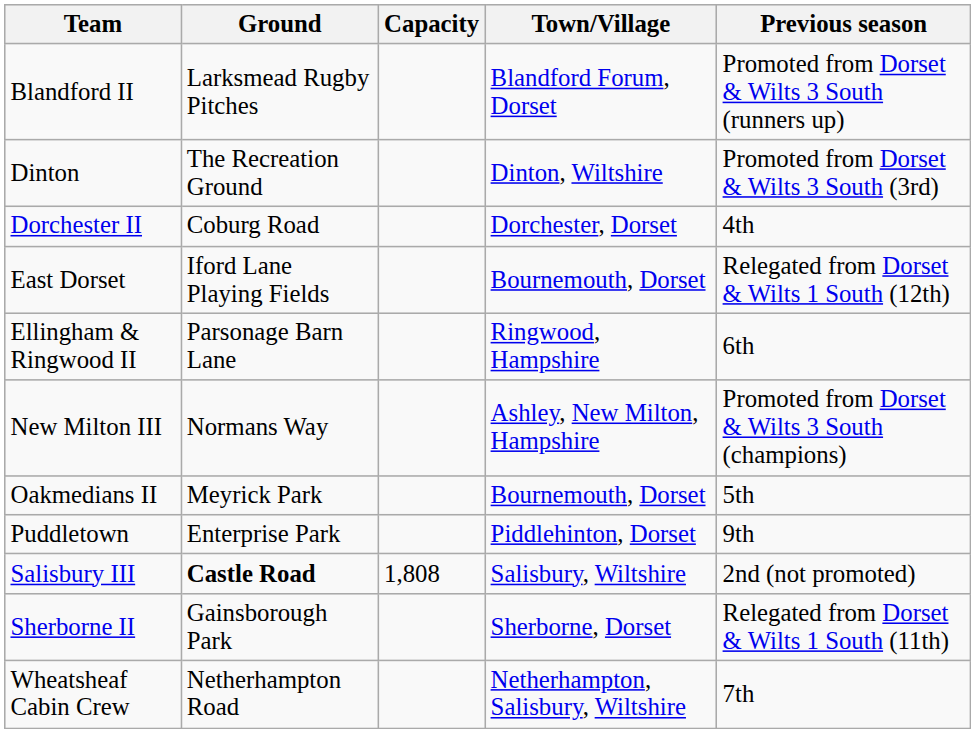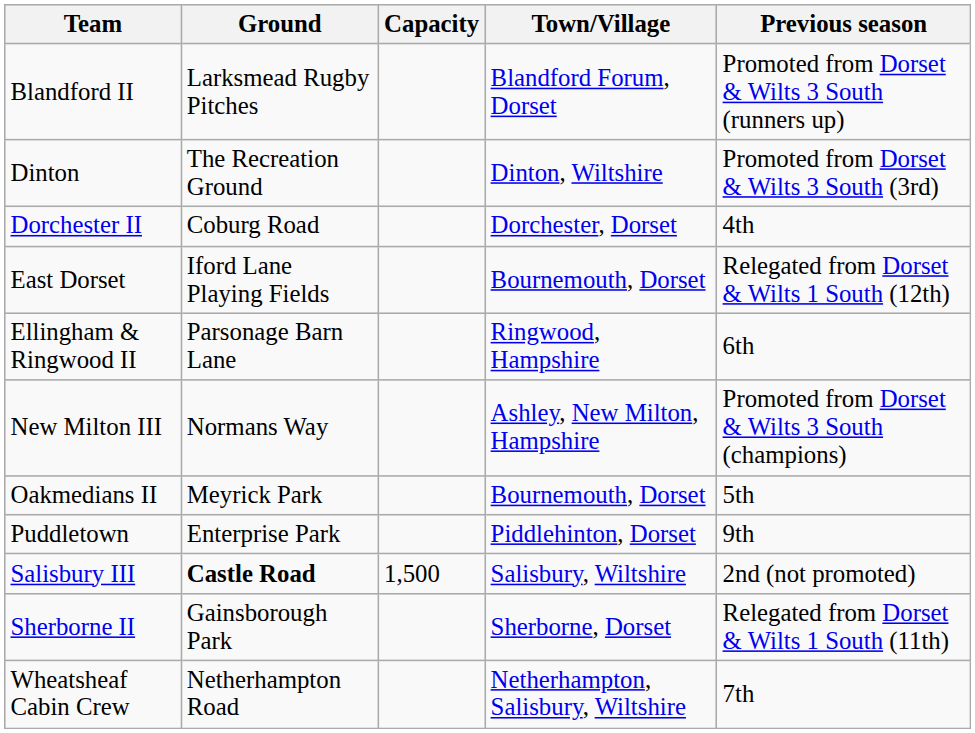Salisbury III | Capacity: 1,808 -> 1,500
